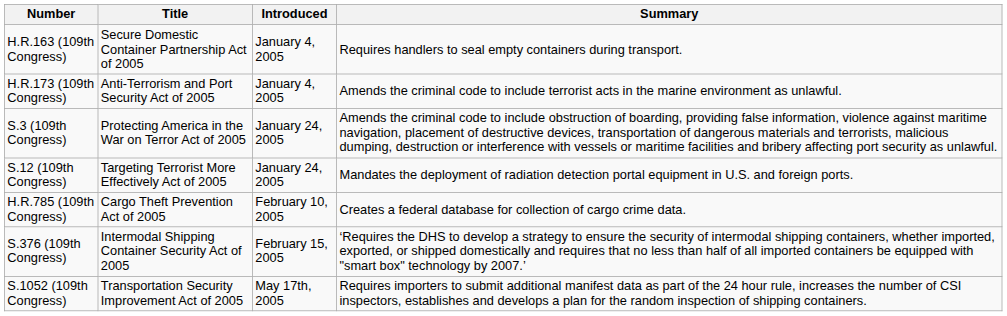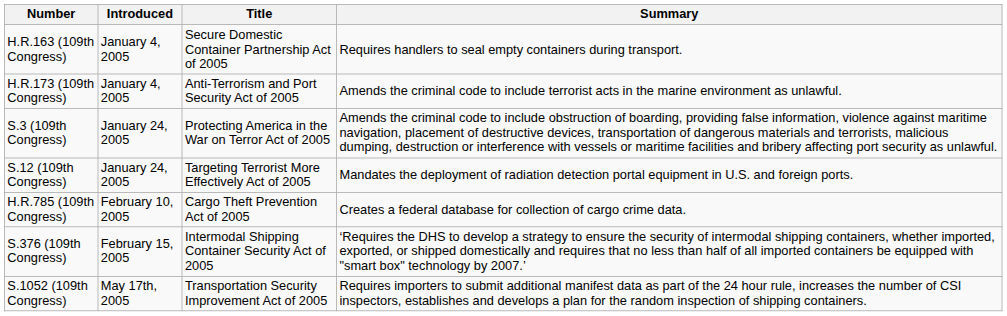columns swapped: Title <-> Introduced
